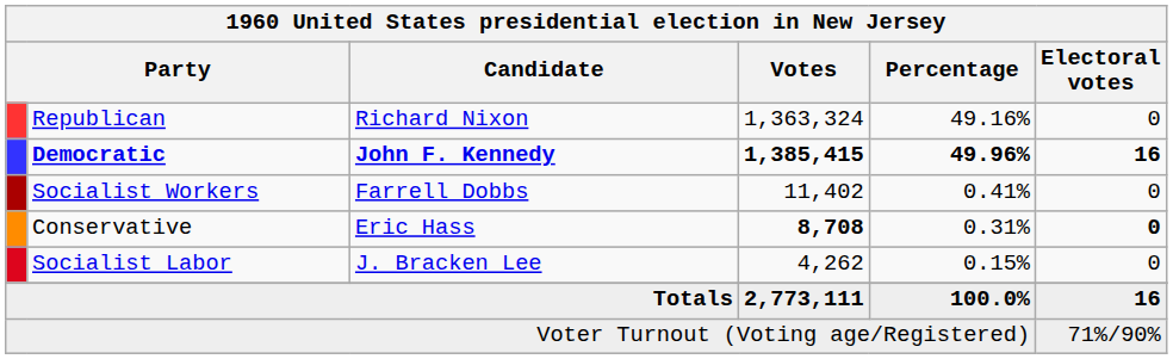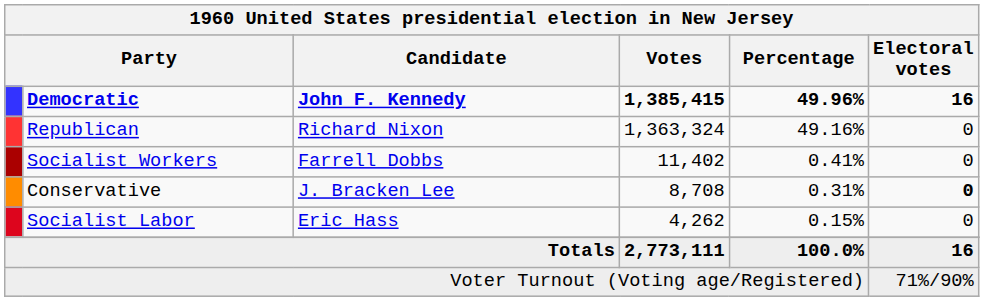rows swapped: Democratic <-> Republican
Conservative | Candidate: Eric Hass -> J. Bracken Lee
Conservative | Votes: bold -> normal
Socialist Labor | Candidate: J. Bracken Lee -> Eric Hass
